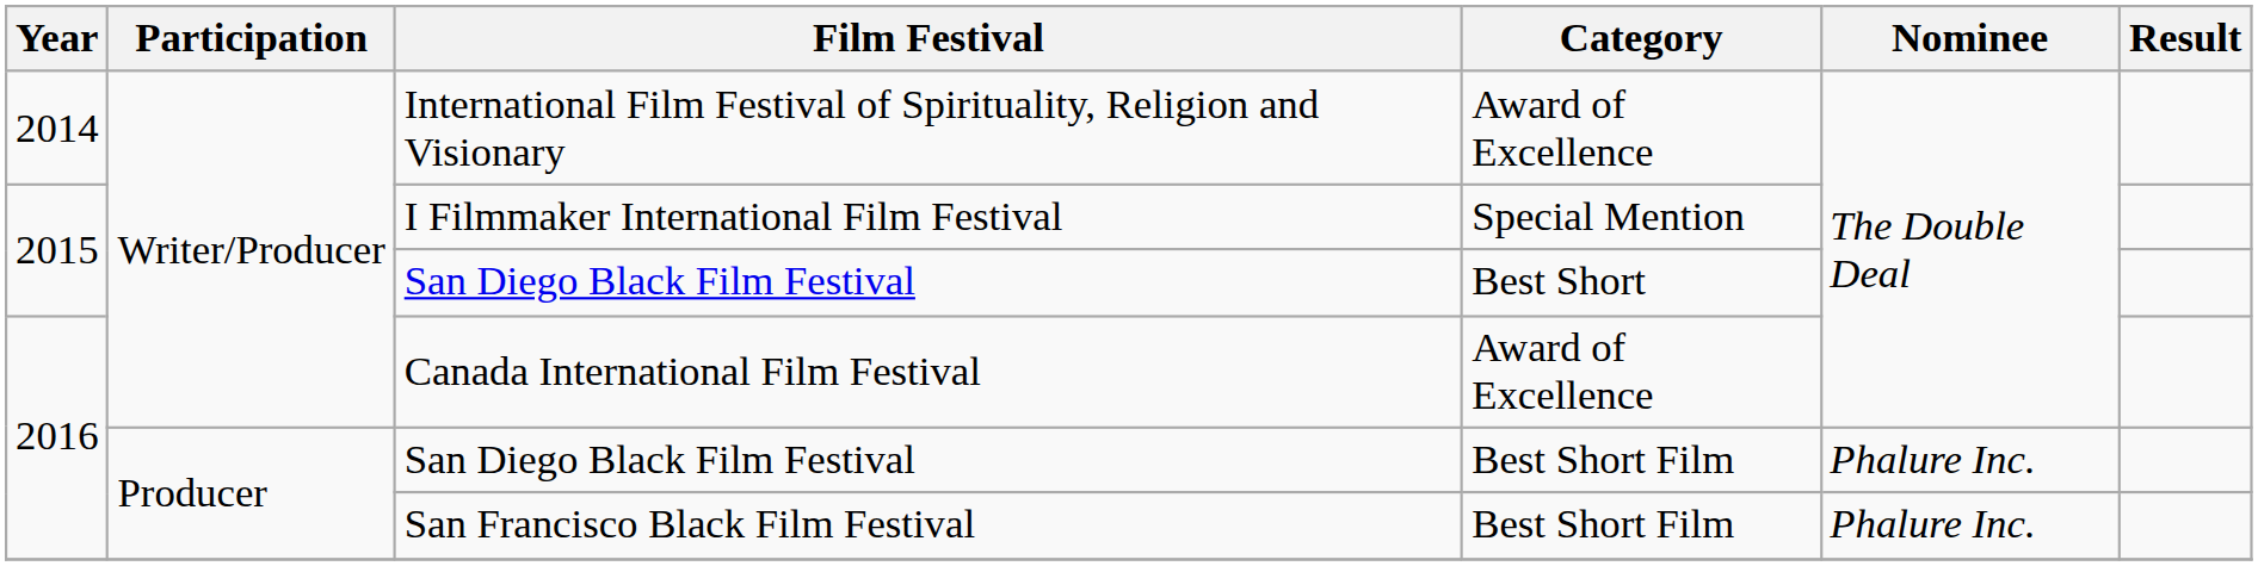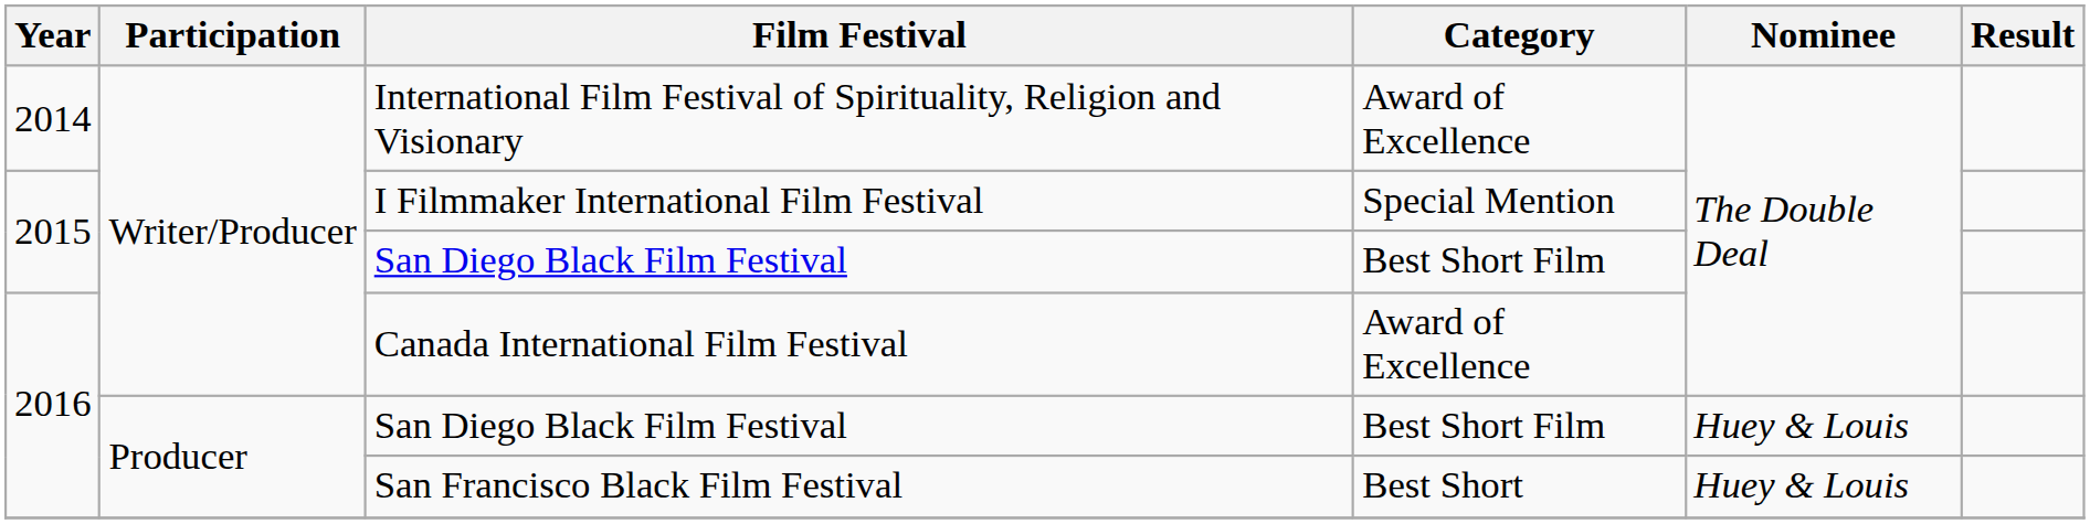2015 / San Diego Black Film Festival | Category: Best Short -> Best Short Film
2016 / San Diego Black Film Festival | Nominee: Phalure Inc. -> Huey & Louis
San Francisco Black Film Festival | Category: Best Short Film -> Best Short
San Francisco Black Film Festival | Nominee: Phalure Inc. -> Huey & Louis
